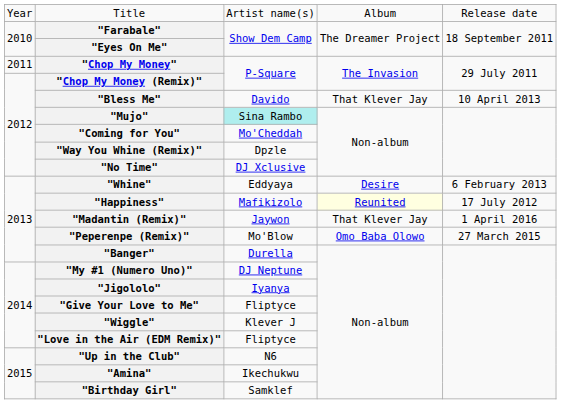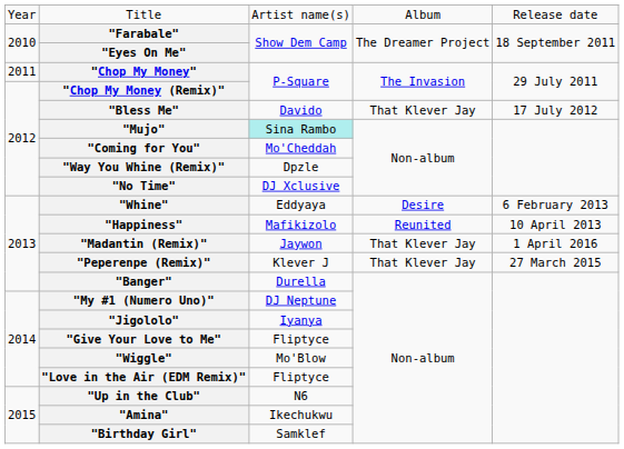"Bless Me" | column 5: 10 April 2013 -> 17 July 2012
"Happiness" | column 4: lightyellow background -> no background
"Happiness" | column 5: 17 July 2012 -> 10 April 2013
"Peperenpe (Remix)" | column 3: Mo'Blow -> Klever J
"Peperenpe (Remix)" | column 4: Omo Baba Olowo -> That Klever Jay
"Wiggle" | column 3: Klever J -> Mo'Blow
